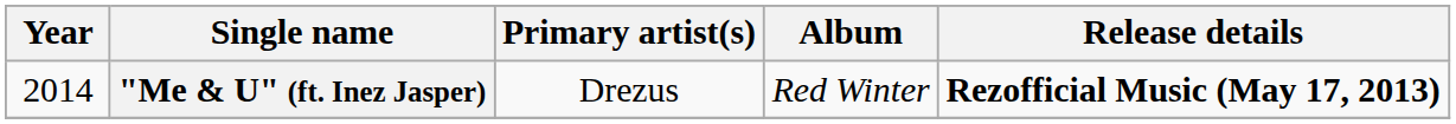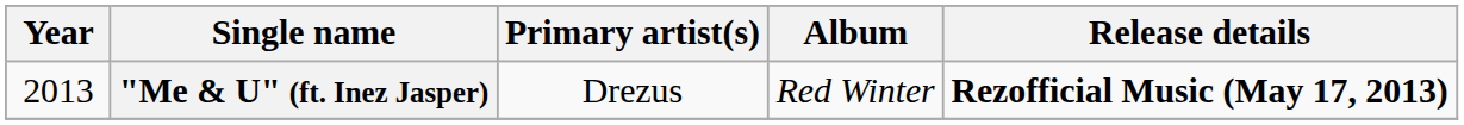"Me & U" (ft. Inez Jasper) | Year: 2014 -> 2013
